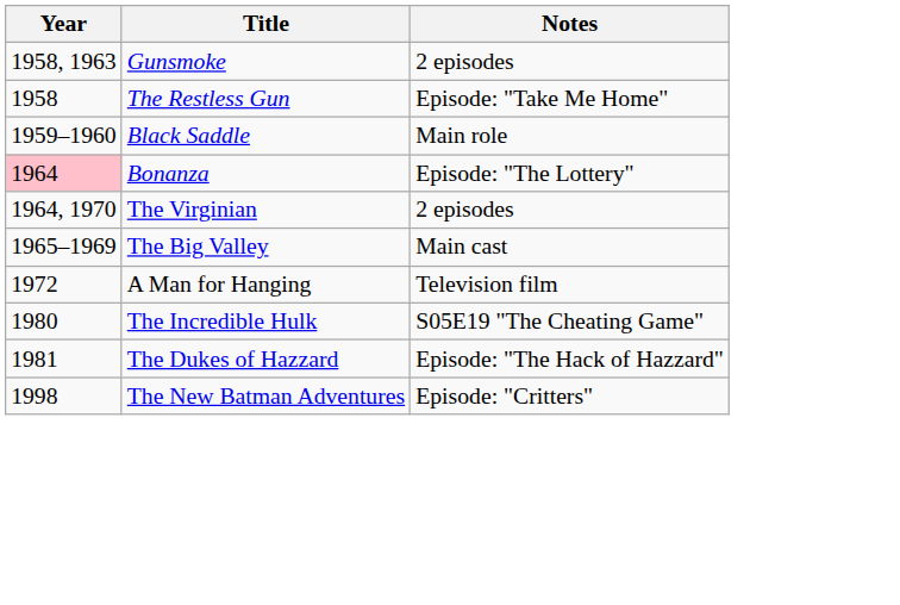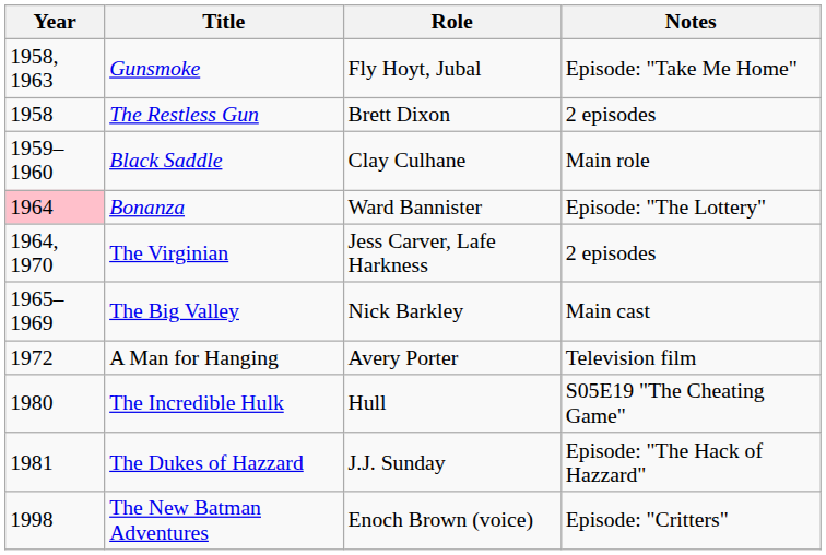+ column: Role | Fly Hoyt, Jubal | Brett Dixon | Clay Culhane | Ward Bannister | Jess Carver, Lafe Harkness | Nick Barkley | Avery Porter | Hull | J.J. Sunday | Enoch Brown (voice)
Gunsmoke | Notes: 2 episodes -> Episode: "Take Me Home"
The Restless Gun | Notes: Episode: "Take Me Home" -> 2 episodes
